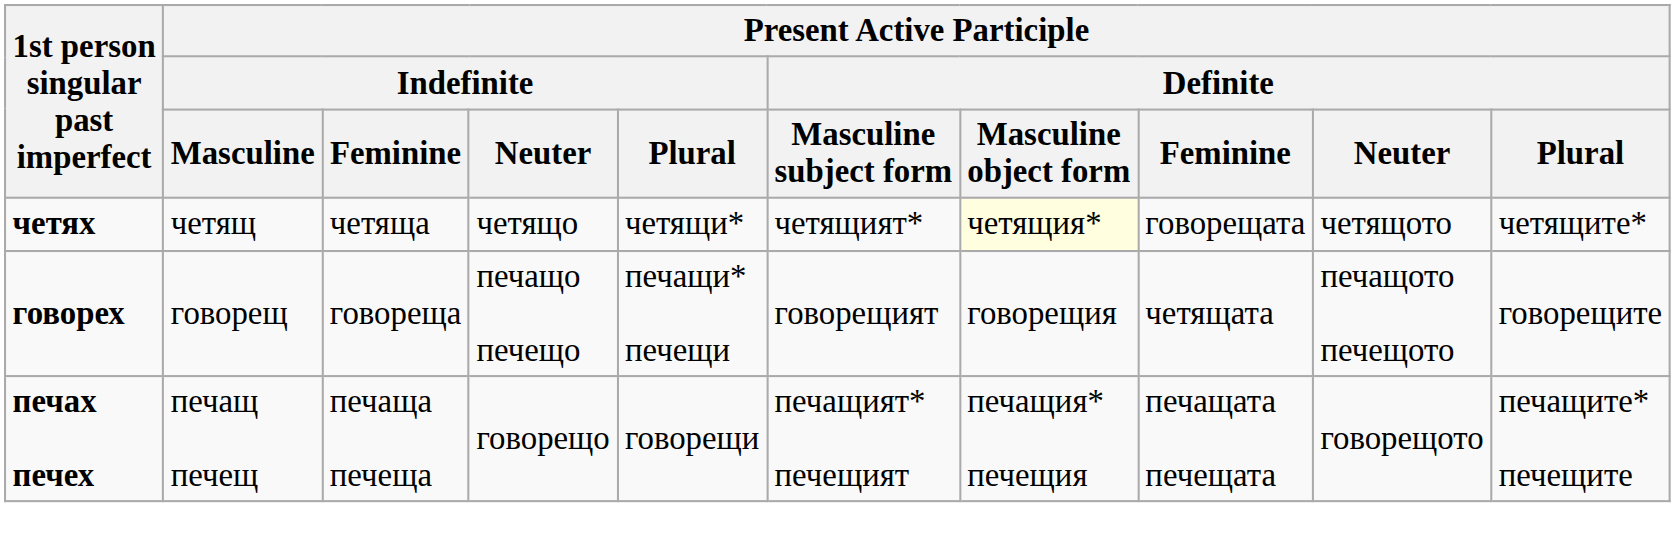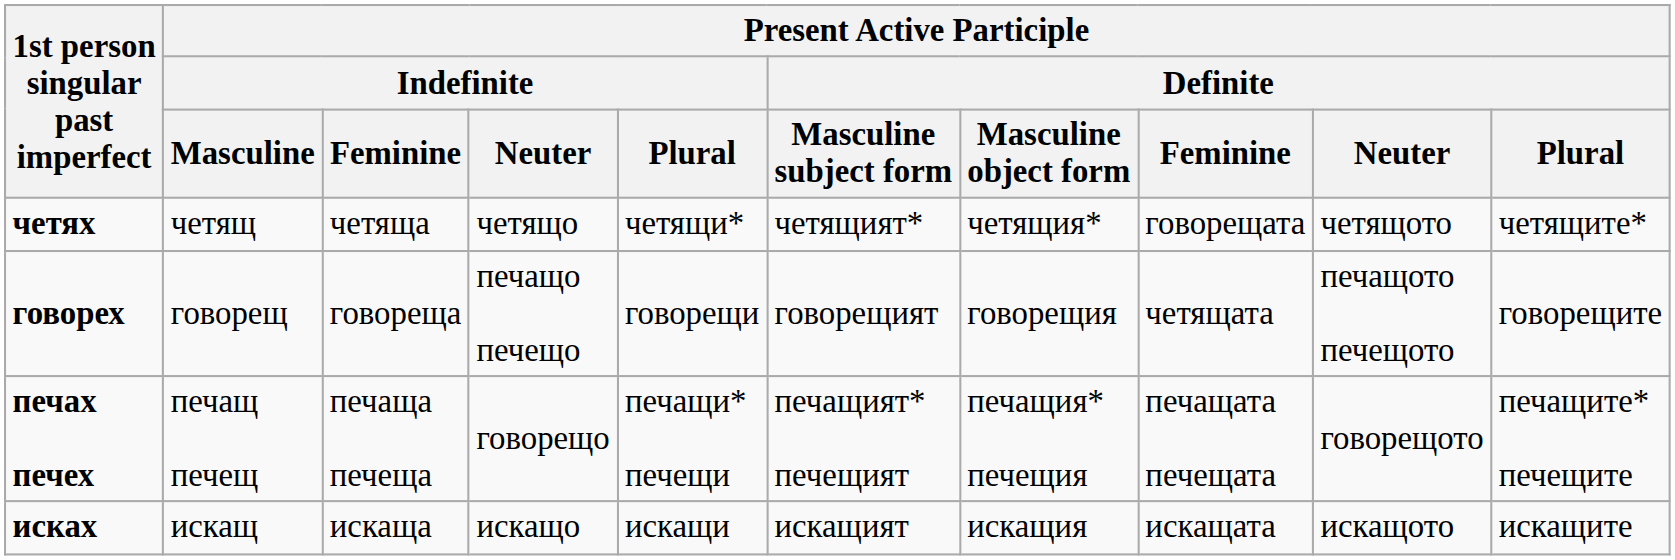четях | Present Active Participle / Definite / Masculine object form: lightyellow background -> no background
говорех | Present Active Participle / Indefinite / Plural: печащи* печещи -> говорещи
печах печех | Present Active Participle / Indefinite / Plural: говорещи -> печащи* печещи
+ row: исках | искащ | искаща | искащо | искащи | искащият | искащия | искащата | искащото | искащите
